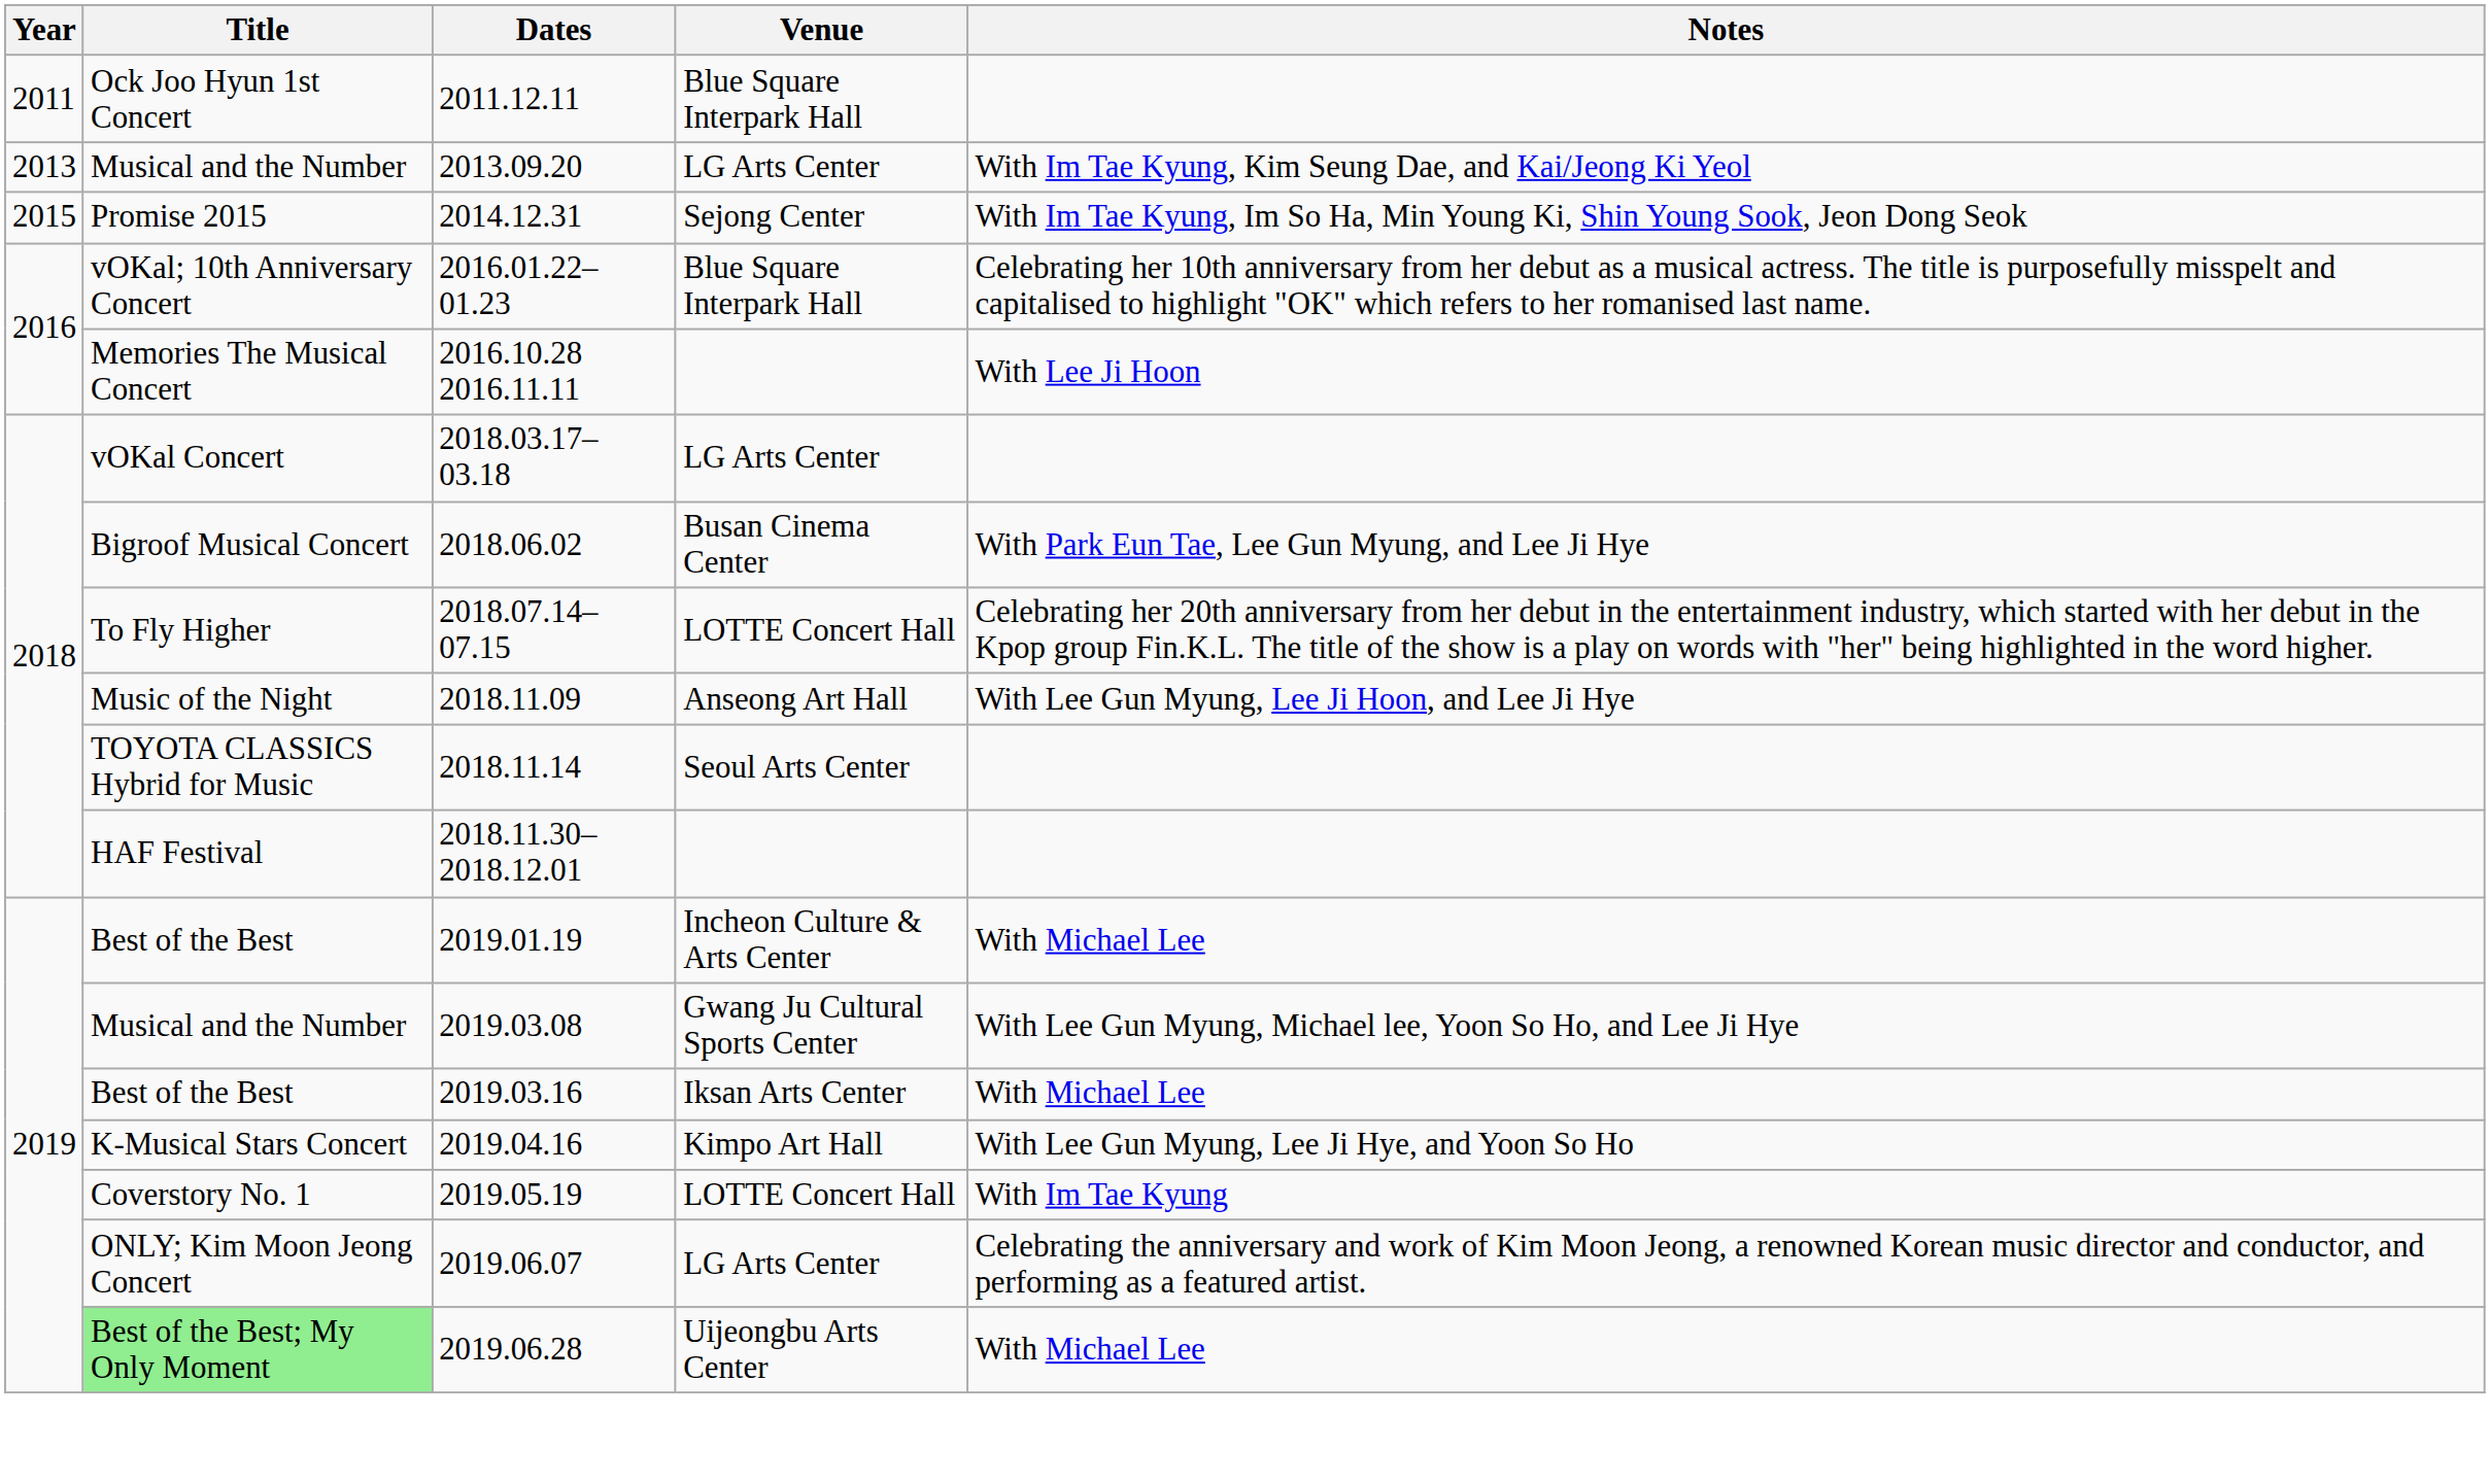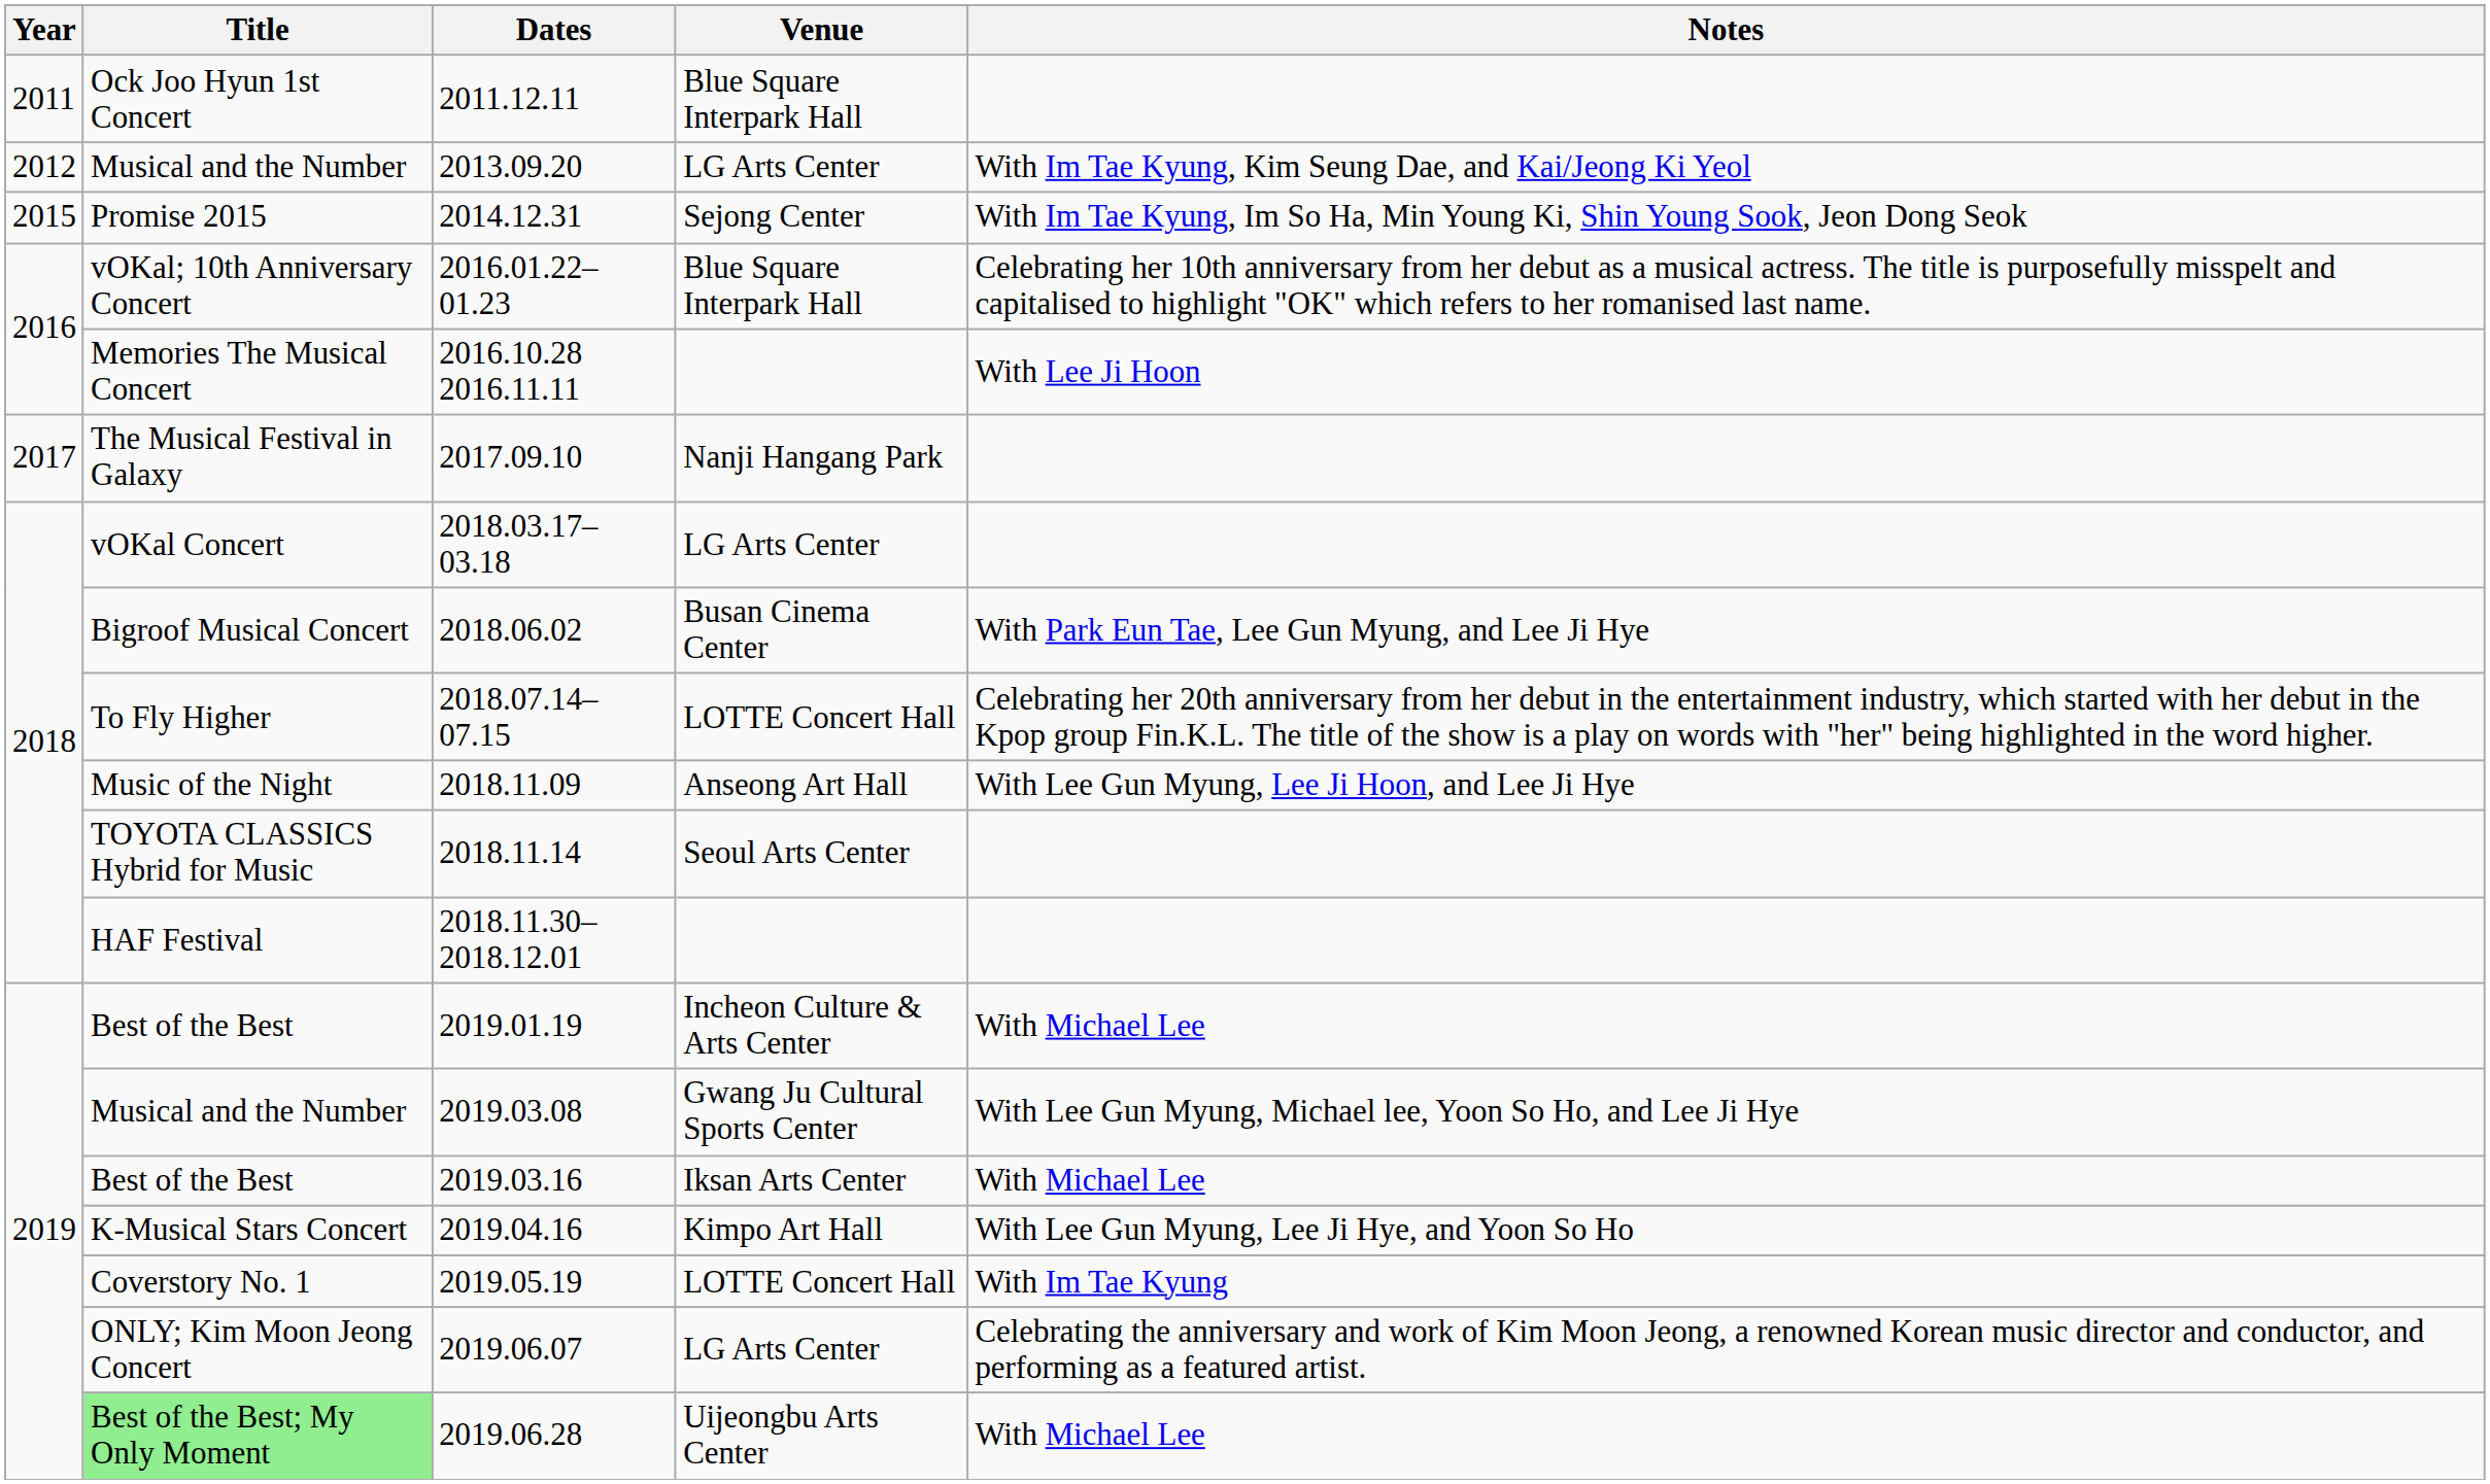2013.09.20 | Year: 2013 -> 2012
+ row: 2017 | The Musical Festival in Galaxy | 2017.09.10 | Nanji Hangang Park
